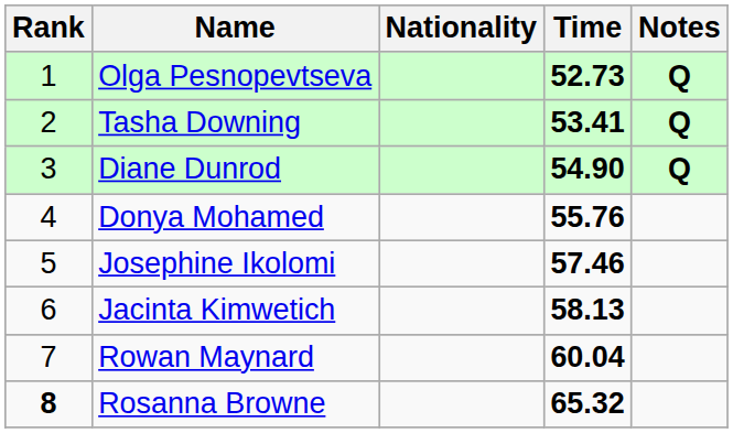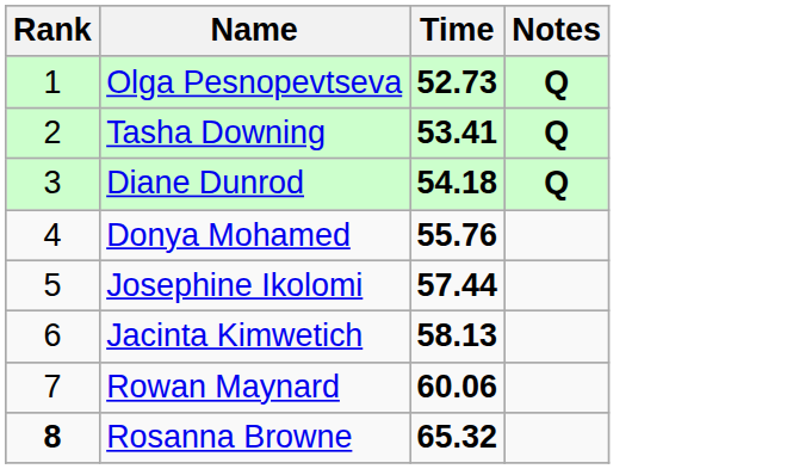- column: Nationality
Diane Dunrod | Time: 54.90 -> 54.18
Josephine Ikolomi | Time: 57.46 -> 57.44
Rowan Maynard | Time: 60.04 -> 60.06
